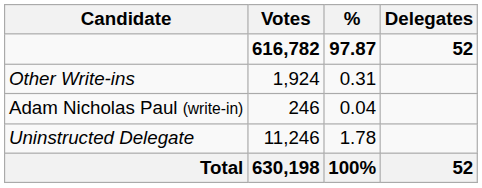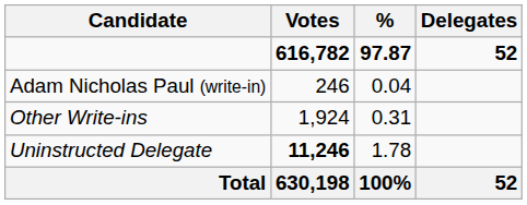rows swapped: Adam Nicholas Paul (write-in) <-> Other Write-ins
Uninstructed Delegate | Votes: normal -> bold
